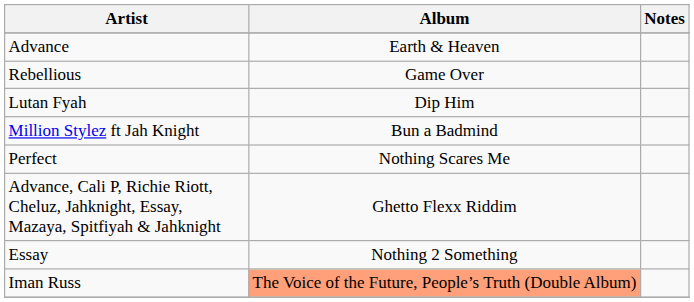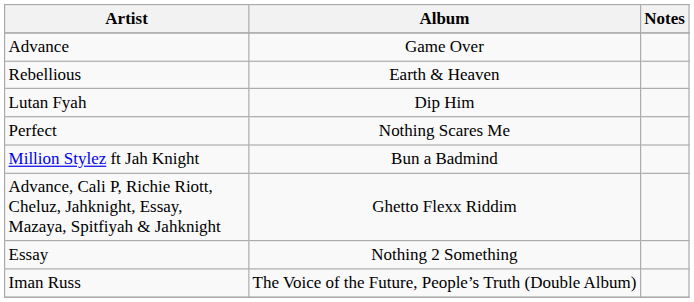Advance | Album: Earth & Heaven -> Game Over
Rebellious | Album: Game Over -> Earth & Heaven
rows swapped: Perfect <-> Million Stylez ft Jah Knight
Iman Russ | Album: lightsalmon background -> no background
